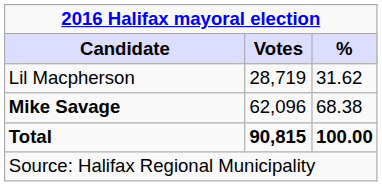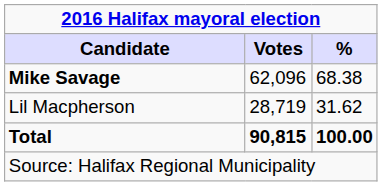rows swapped: Mike Savage <-> Lil Macpherson
